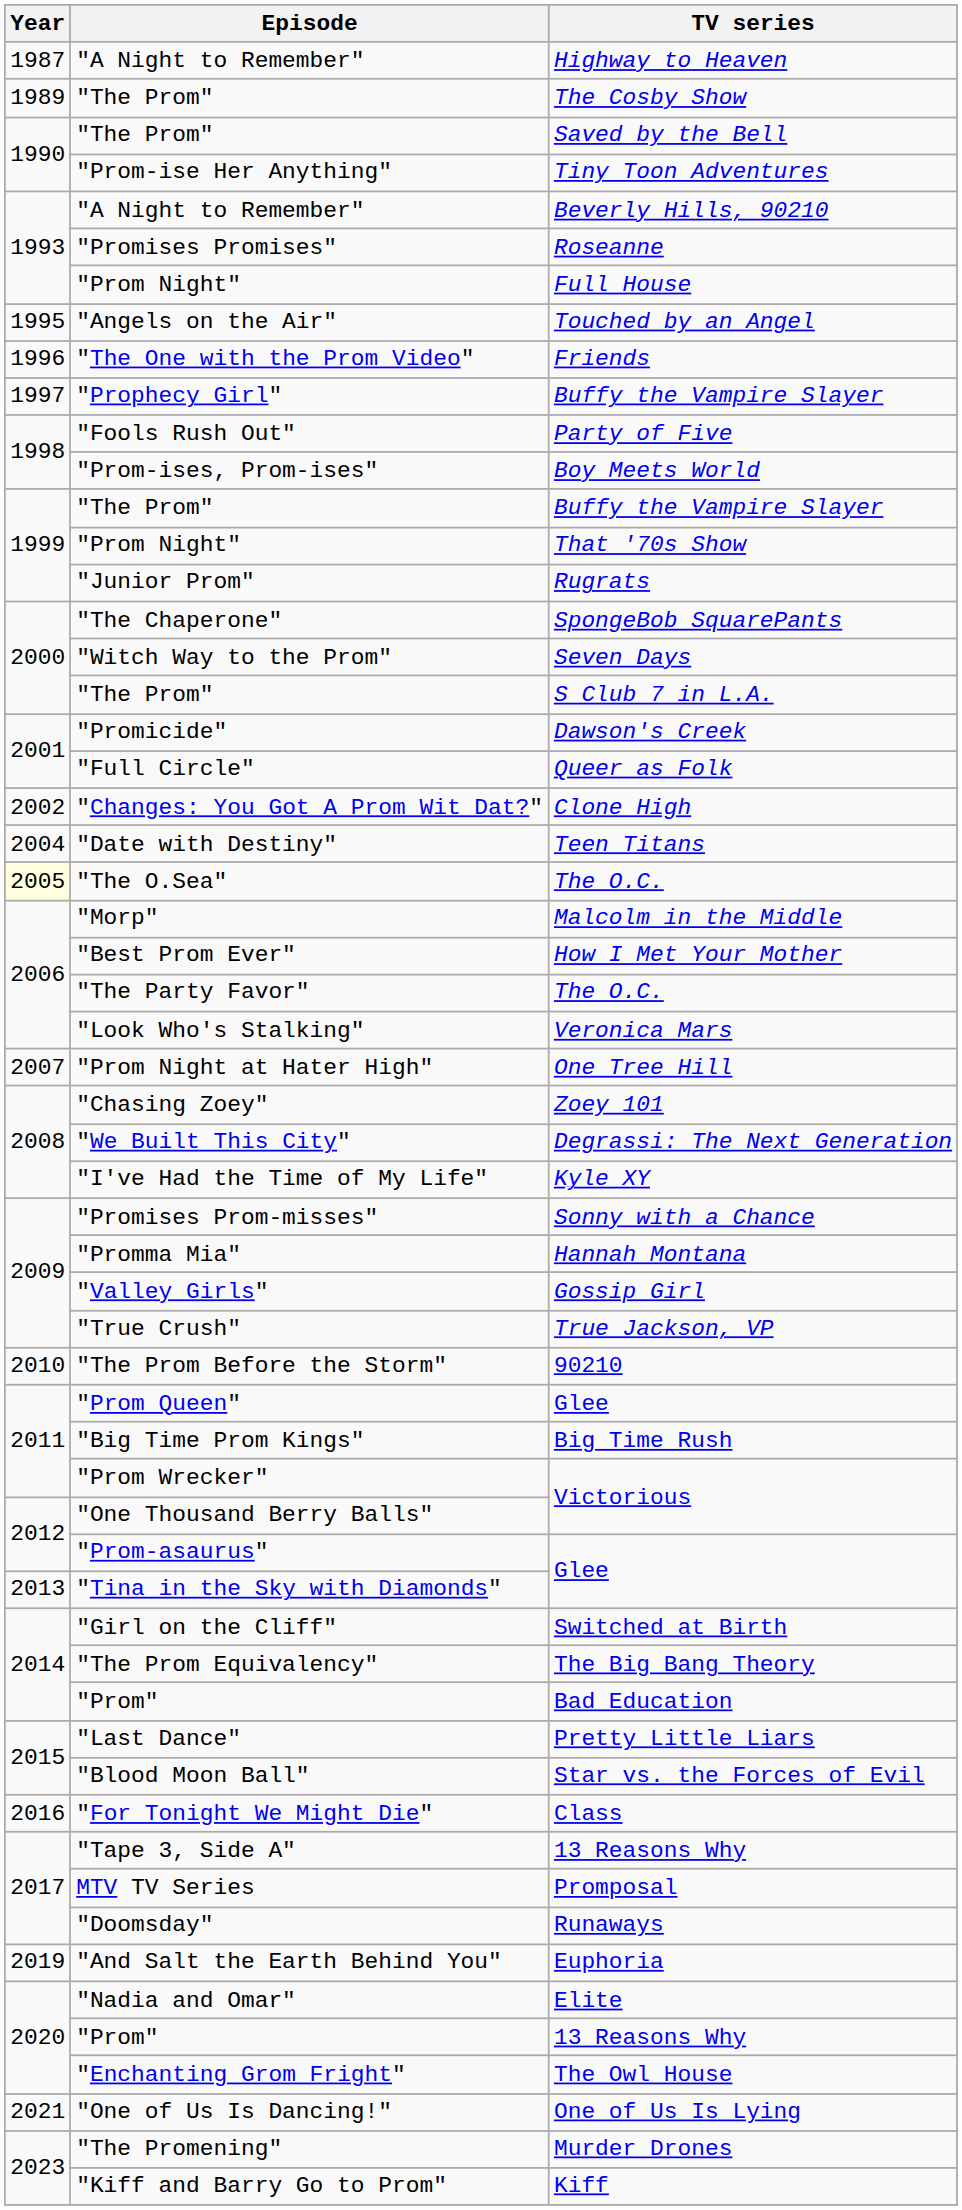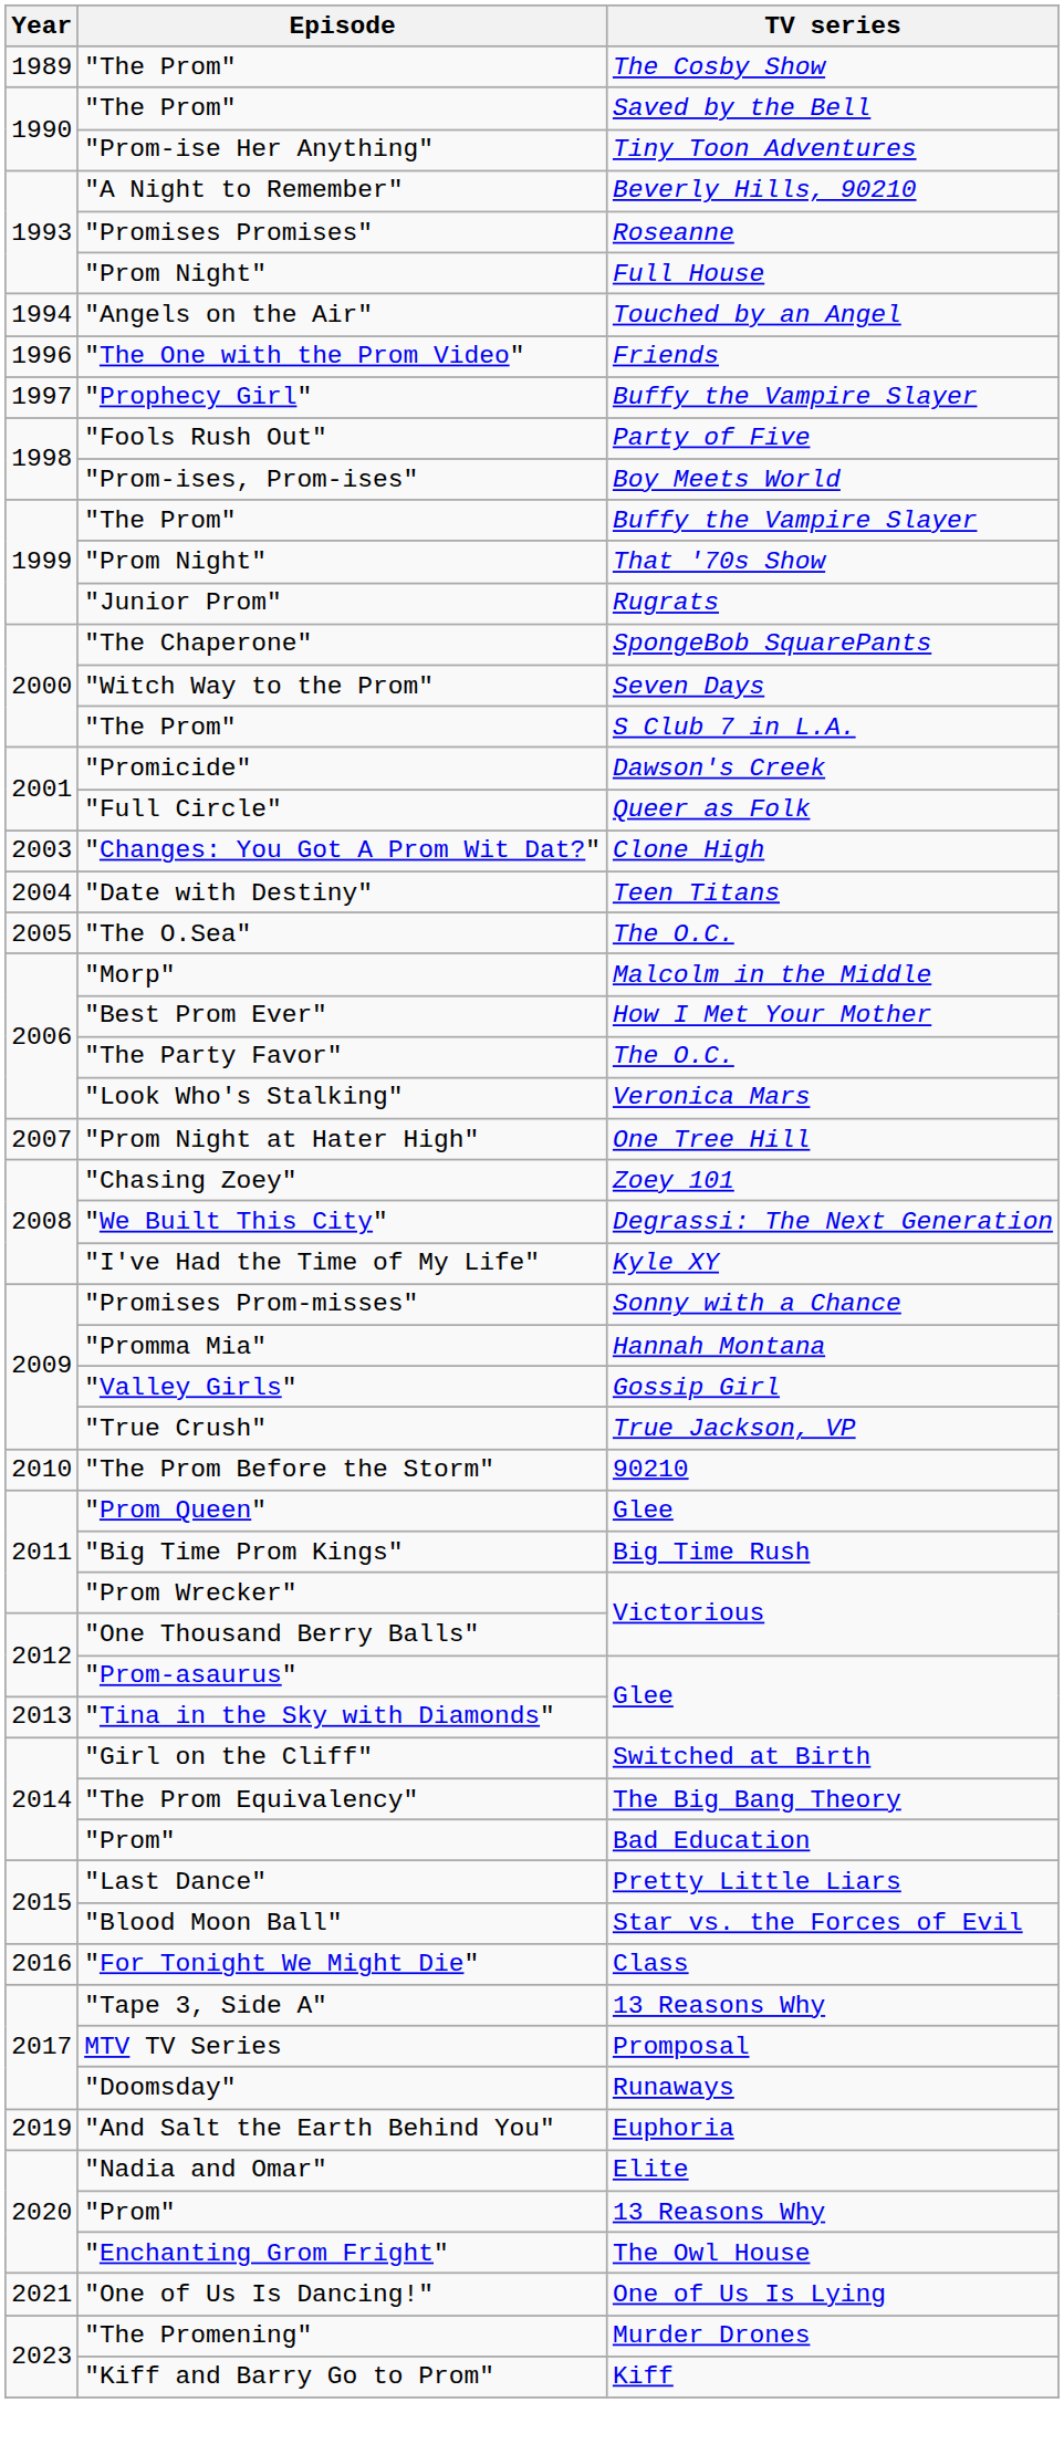- row: 1987 | "A Night to Remember" | Highway to Heaven
"Angels on the Air" | Year: 1995 -> 1994
"Changes: You Got A Prom Wit Dat?" | Year: 2002 -> 2003
"The O.Sea" | Year: lightyellow background -> no background
